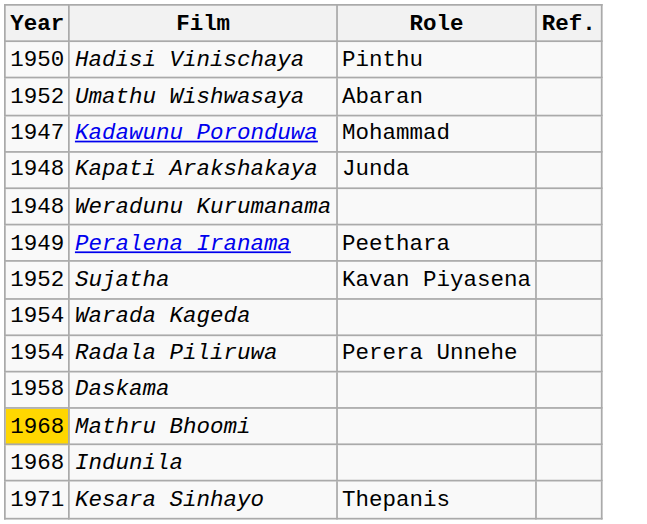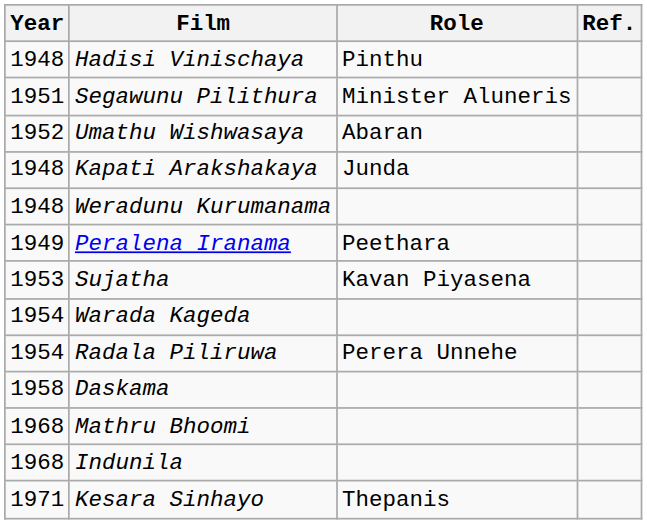Hadisi Vinischaya | Year: 1950 -> 1948
+ row: 1951 | Segawunu Pilithura | Minister Aluneris
- row: 1947 | Kadawunu Poronduwa | Mohammad
Sujatha | Year: 1952 -> 1953
Mathru Bhoomi | Year: gold background -> no background
